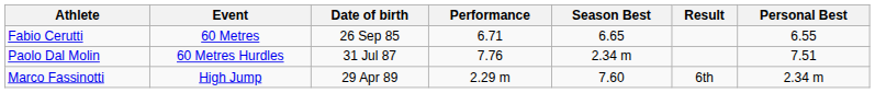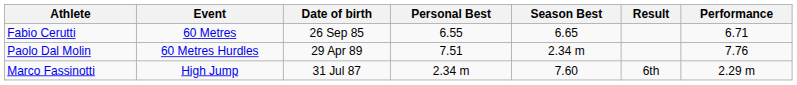columns swapped: Personal Best <-> Performance
Paolo Dal Molin | Date of birth: 31 Jul 87 -> 29 Apr 89
Marco Fassinotti | Date of birth: 29 Apr 89 -> 31 Jul 87
